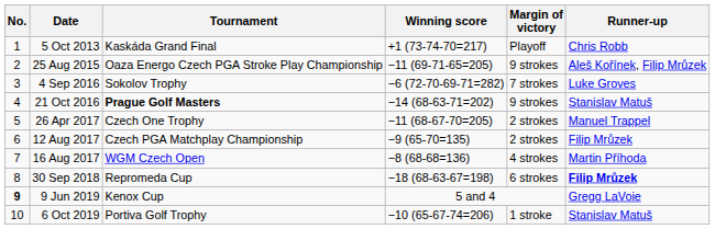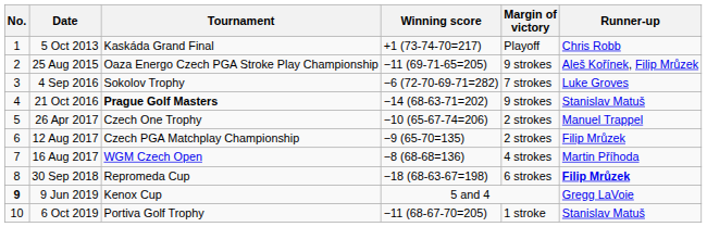26 Apr 2017 | Winning score: −11 (68-67-70=205) -> −10 (65-67-74=206)
6 Oct 2019 | Winning score: −10 (65-67-74=206) -> −11 (68-67-70=205)
